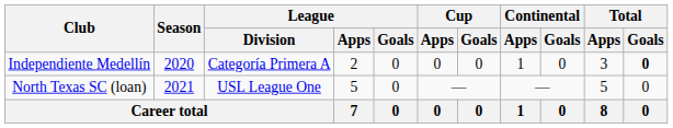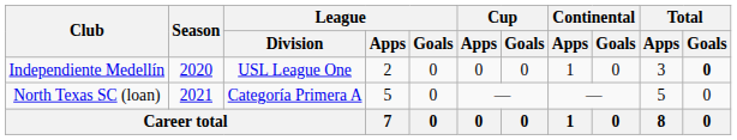Independiente Medellín | League / Division: Categoría Primera A -> USL League One
North Texas SC (loan) | League / Division: USL League One -> Categoría Primera A
